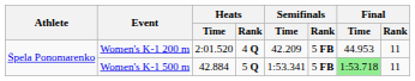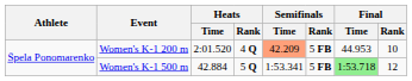Women's K-1 200 m | Semifinals / Time: no background -> lightsalmon background
Women's K-1 200 m | Final / Rank: 11 -> 10
Women's K-1 500 m | Final / Rank: 11 -> 12
